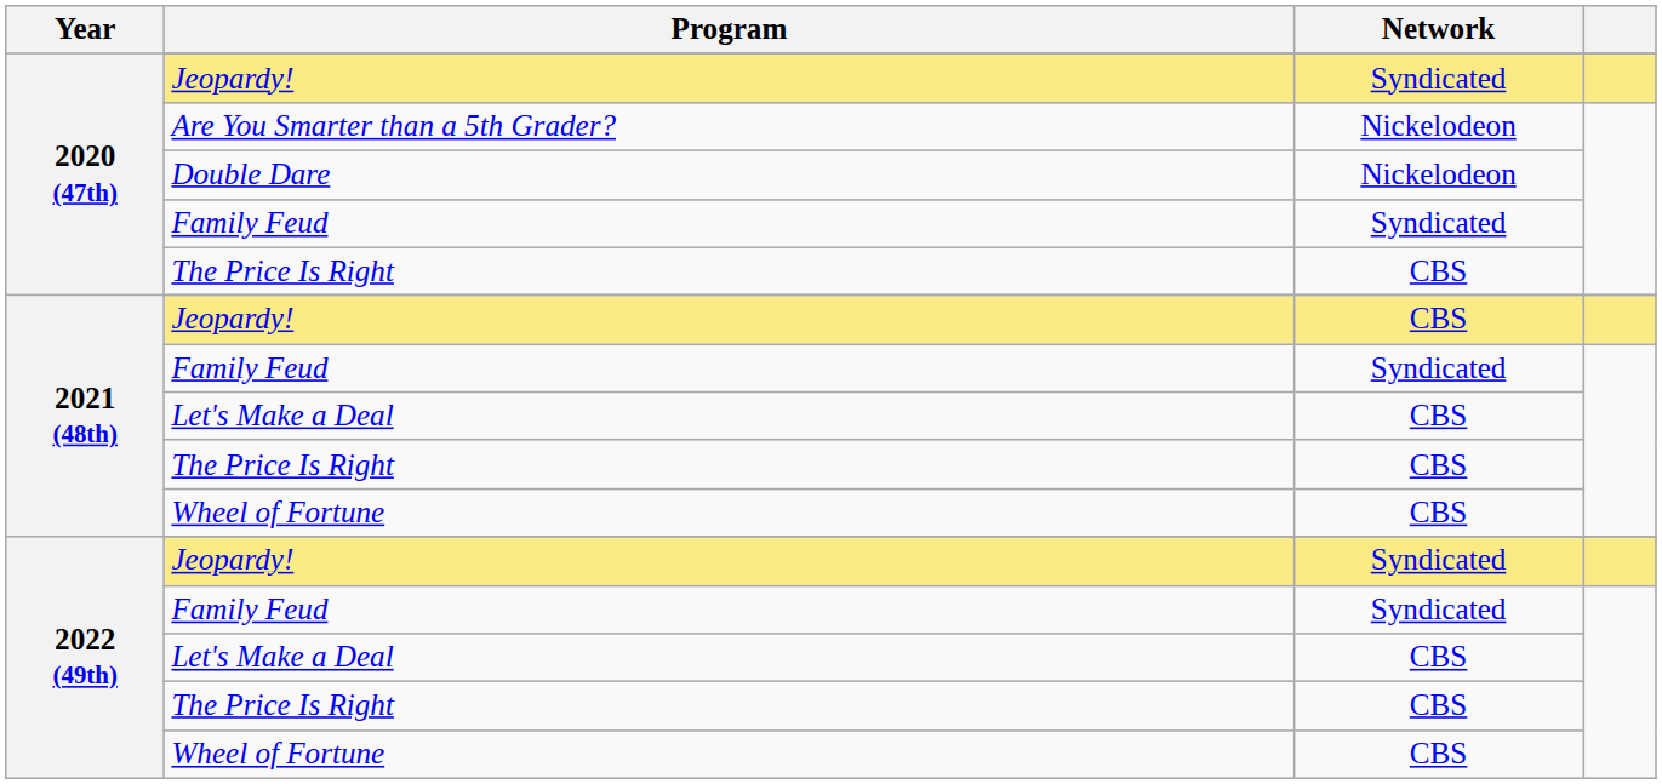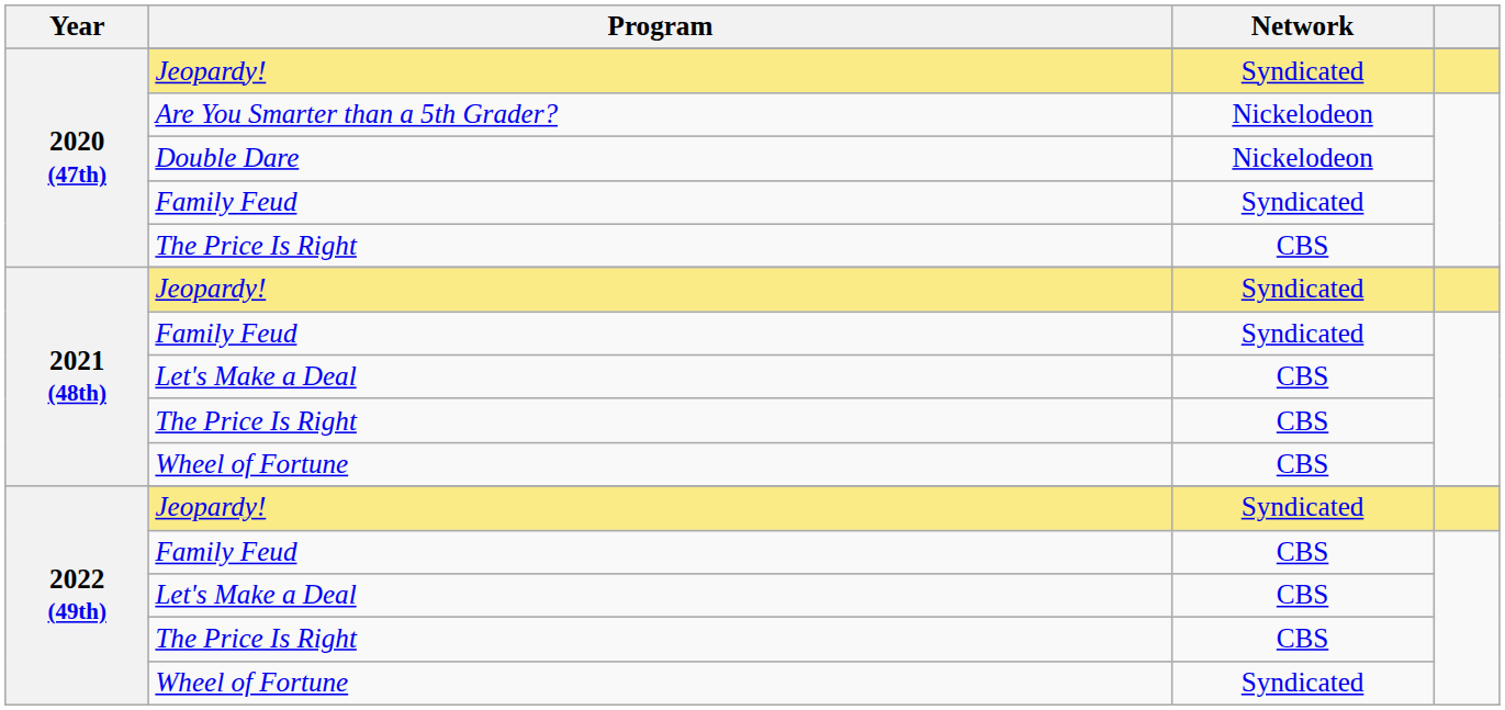2021 (48th) / Jeopardy! | Network: CBS -> Syndicated
2022 (49th) / Family Feud | Network: Syndicated -> CBS
2022 (49th) / Wheel of Fortune | Network: CBS -> Syndicated
